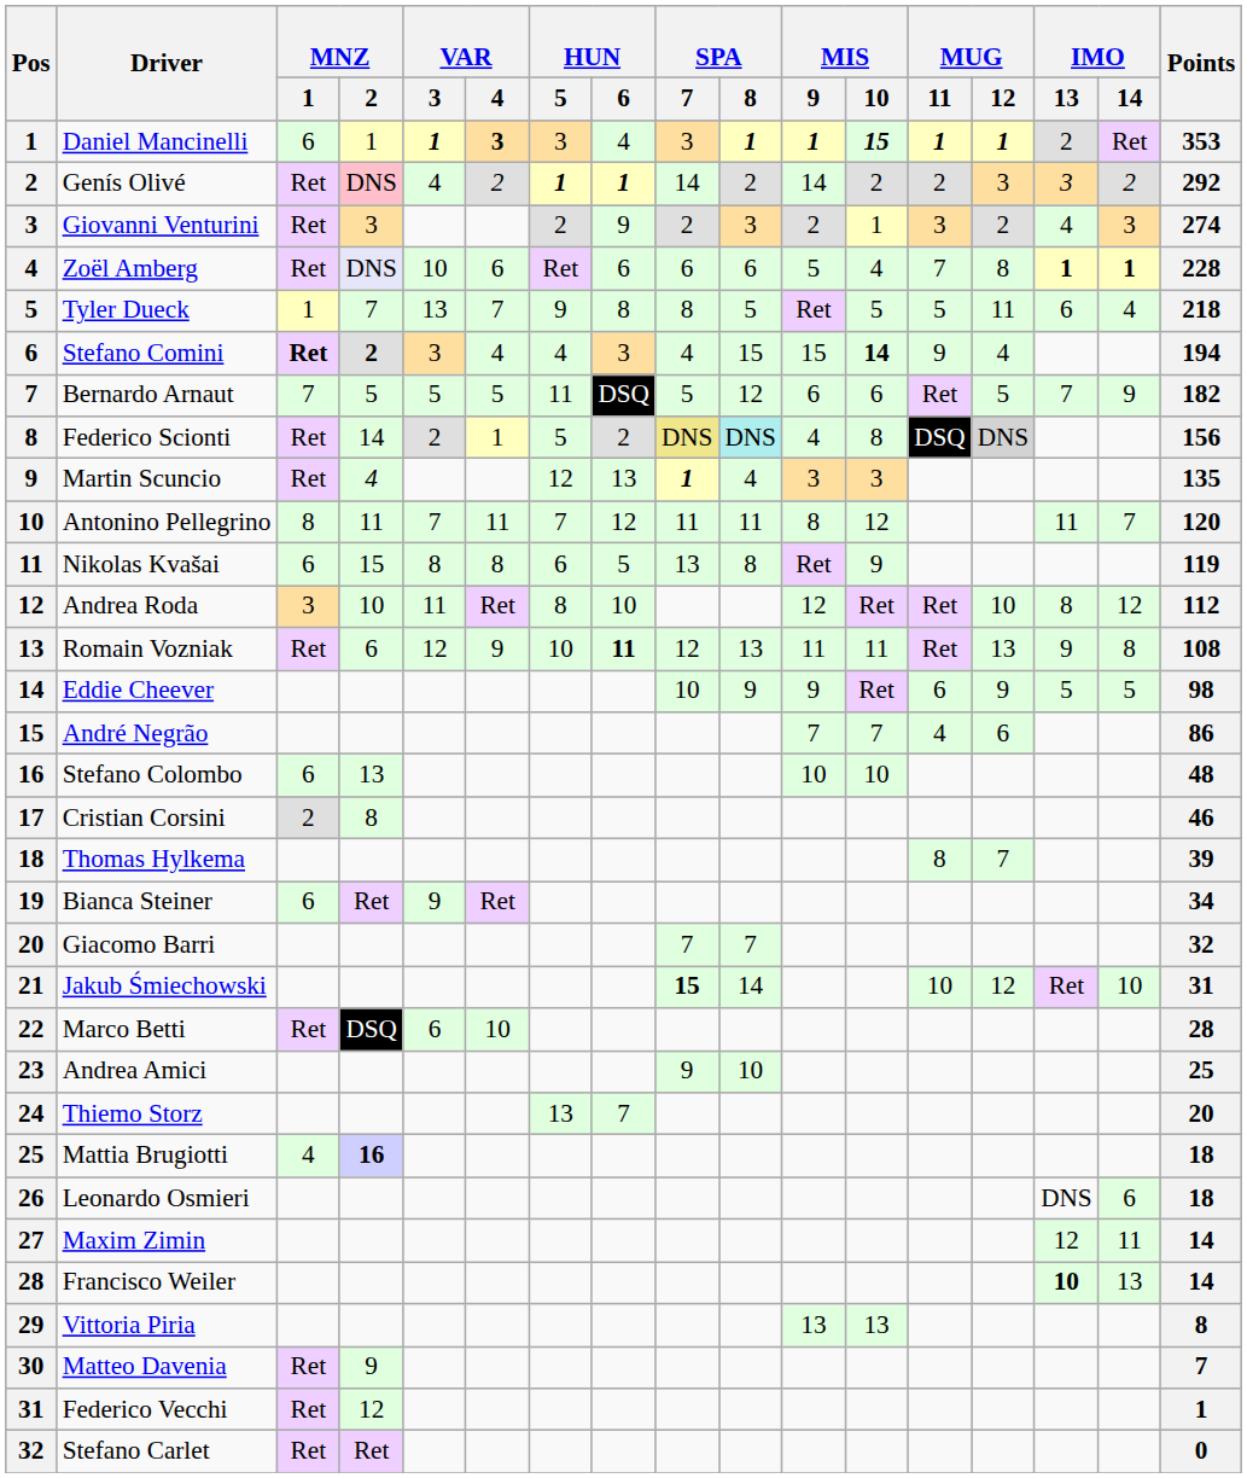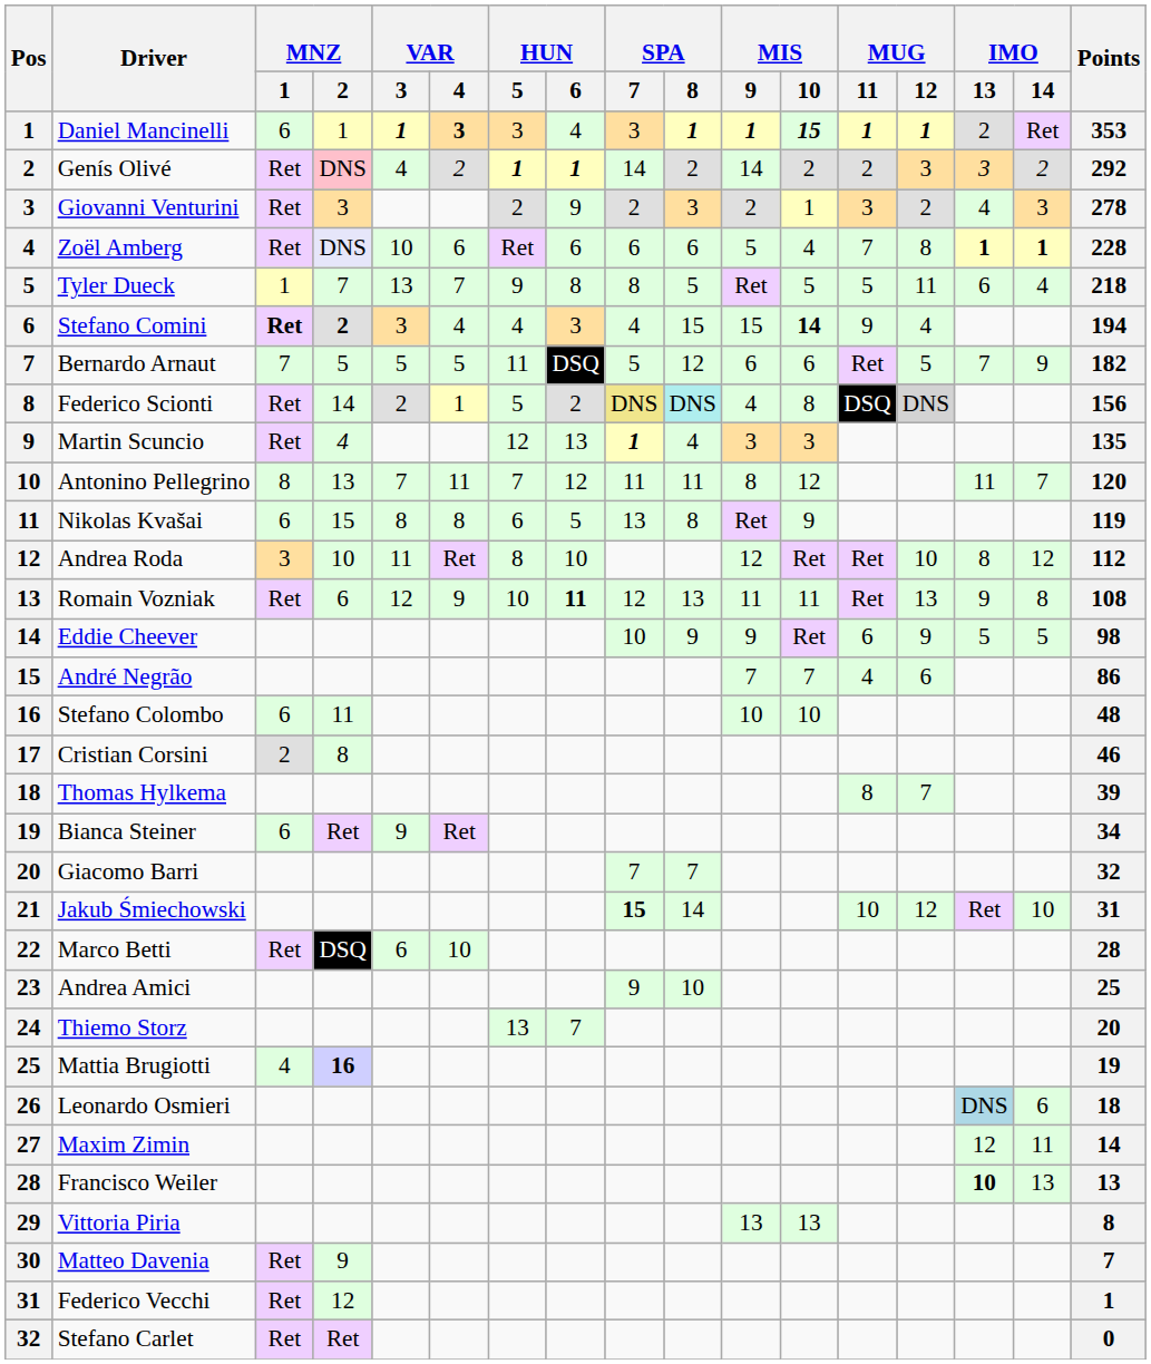Giovanni Venturini | Points: 274 -> 278
Antonino Pellegrino | MNZ / 2: 11 -> 13
Stefano Colombo | MNZ / 2: 13 -> 11
Mattia Brugiotti | Points: 18 -> 19
Leonardo Osmieri | IMO / 13: no background -> lightblue background
Francisco Weiler | Points: 14 -> 13
